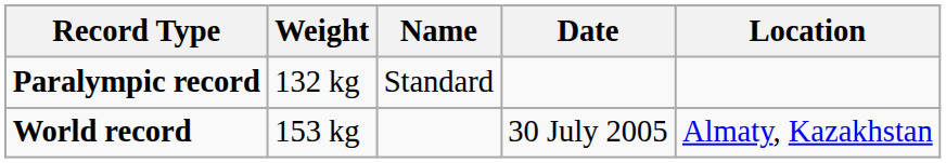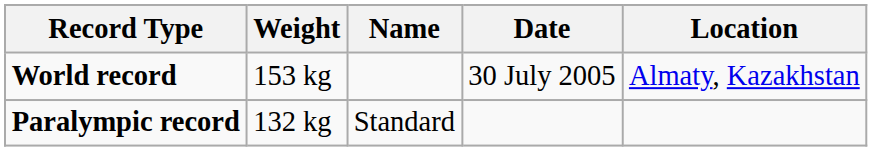rows swapped: World record <-> Paralympic record
